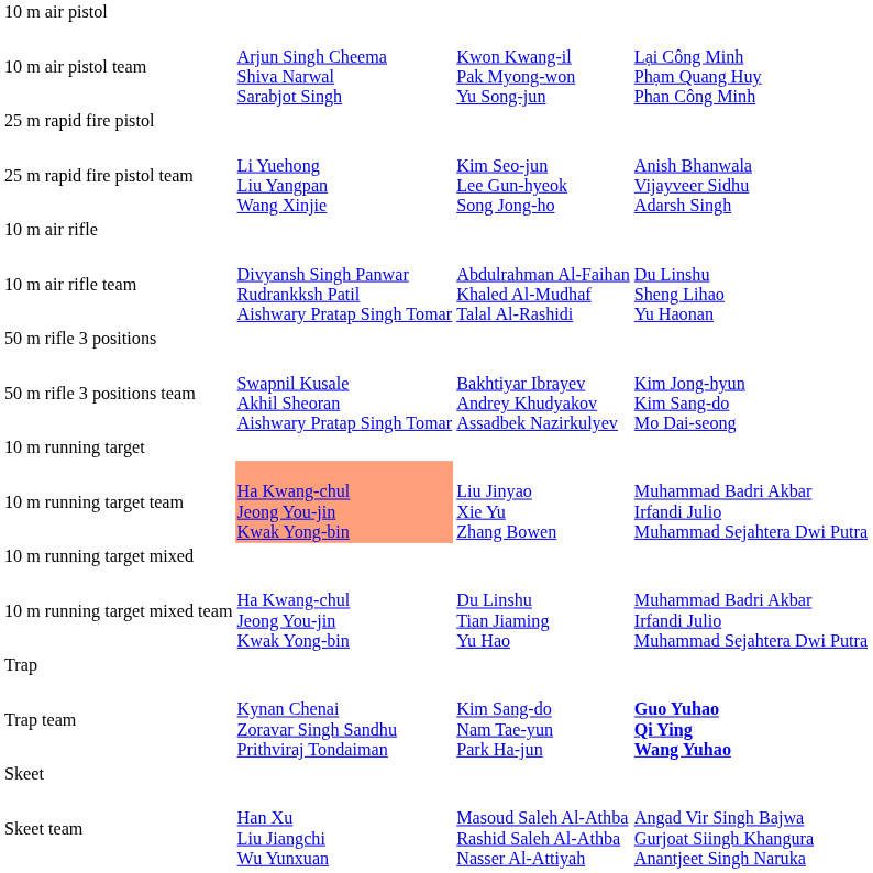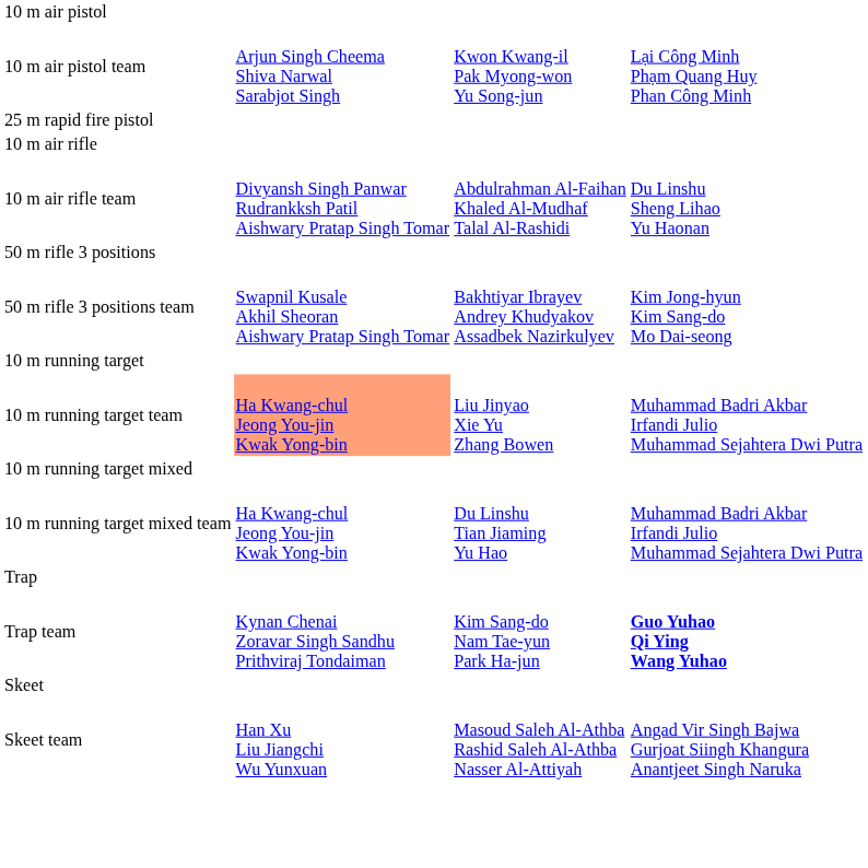- row: 25 m rapid fire pistol team | Li Yuehong Liu Yangpan Wang Xinjie | Kim Seo-jun Lee Gun-hyeok Song Jong-ho | Anish Bhanwala Vijayveer Sidhu Adarsh Singh
